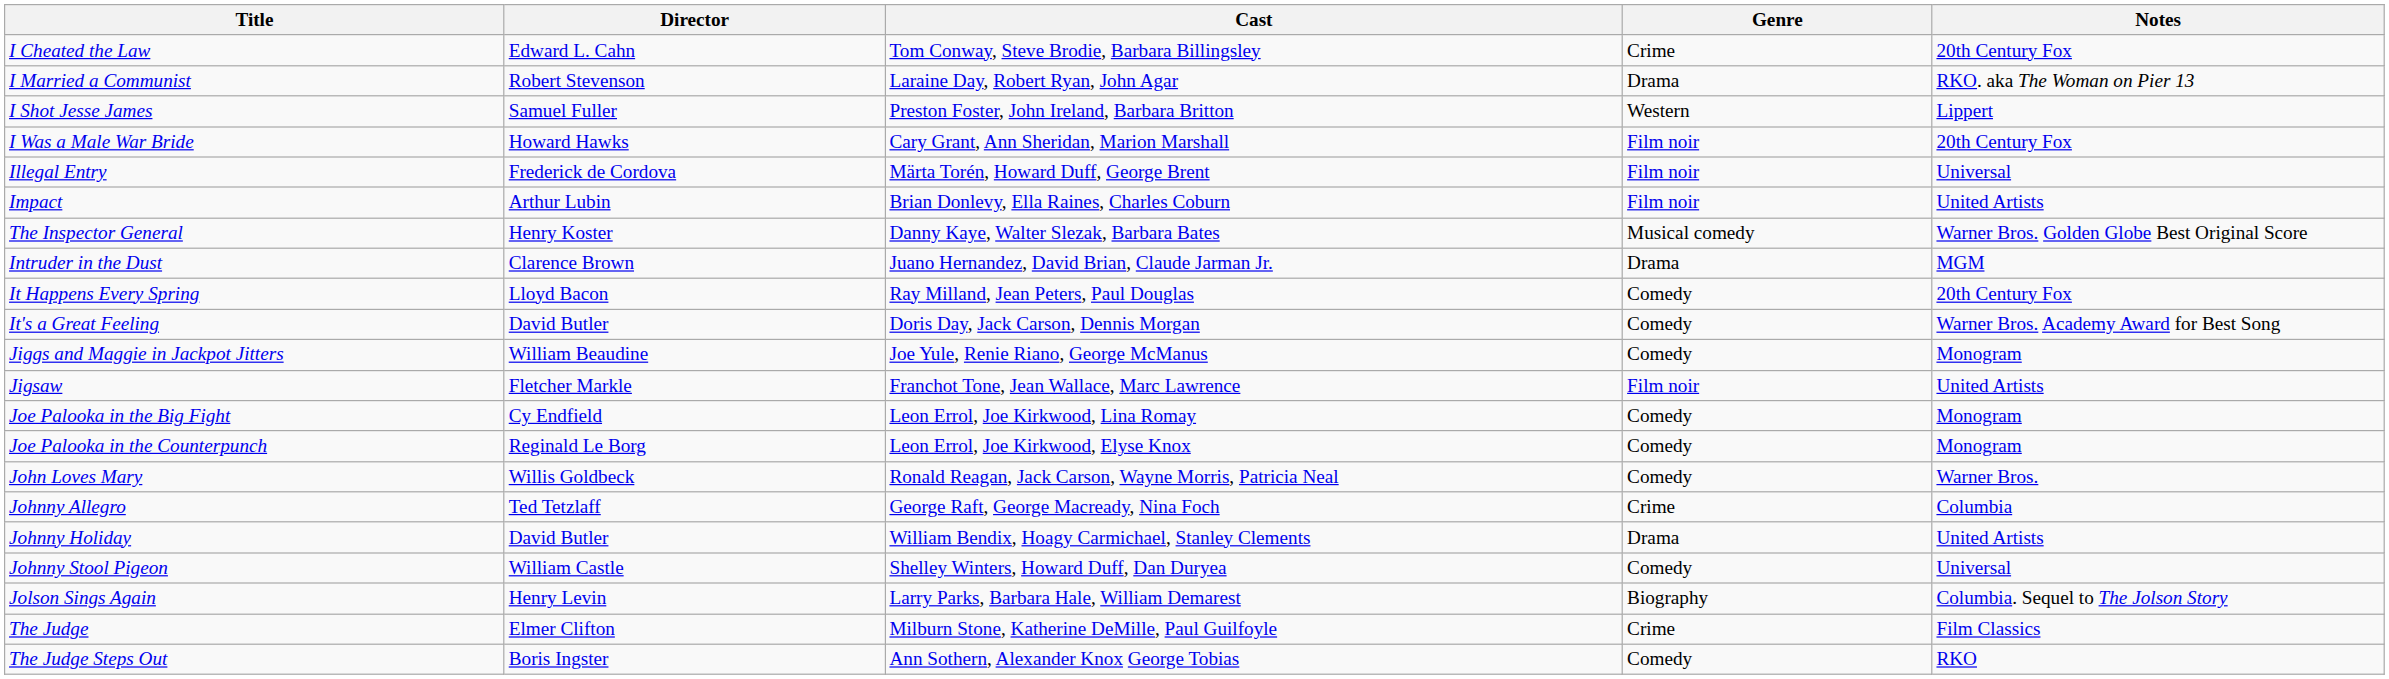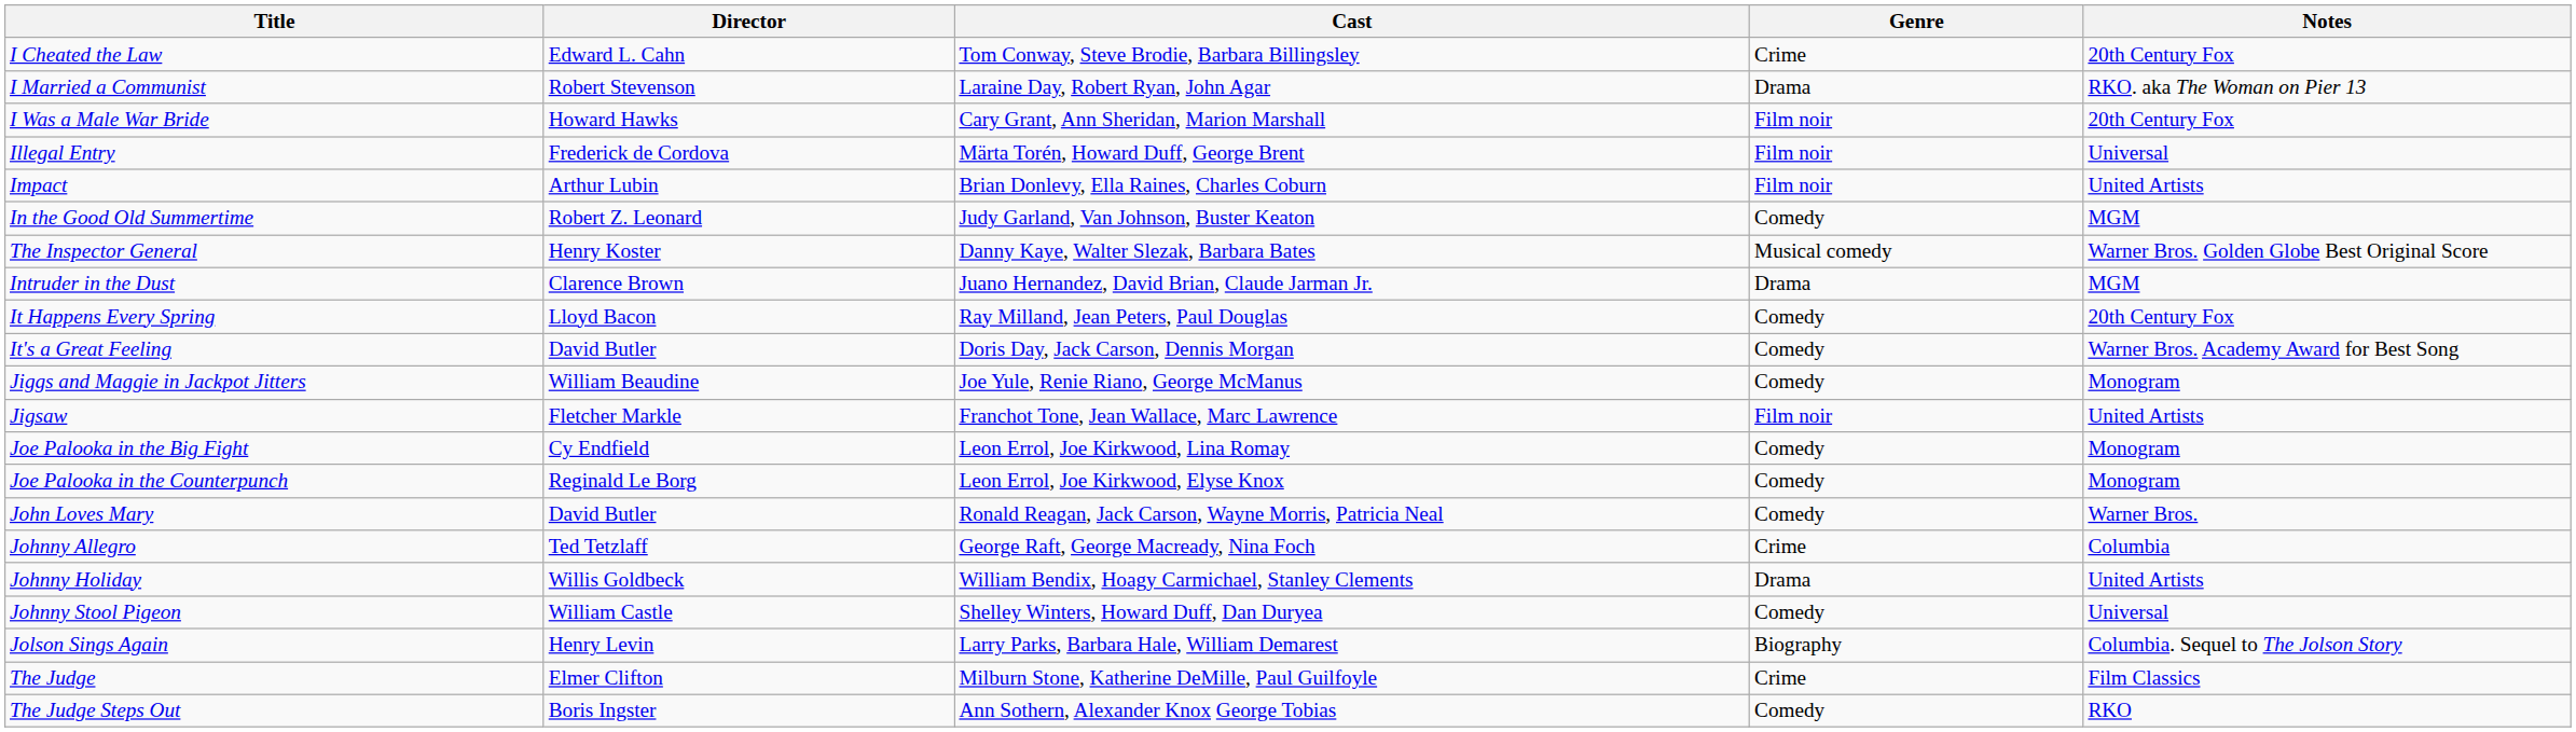- row: I Shot Jesse James | Samuel Fuller | Preston Foster, John Ireland, Barbara Britton | Western | Lippert
+ row: In the Good Old Summertime | Robert Z. Leonard | Judy Garland, Van Johnson, Buster Keaton | Comedy | MGM
John Loves Mary | Director: Willis Goldbeck -> David Butler
Johnny Holiday | Director: David Butler -> Willis Goldbeck
